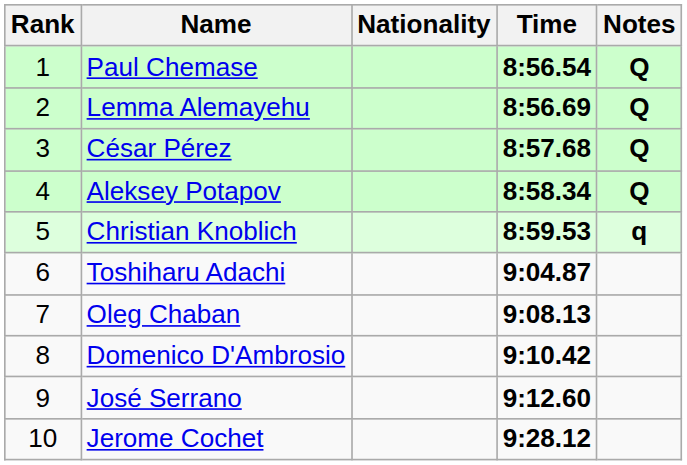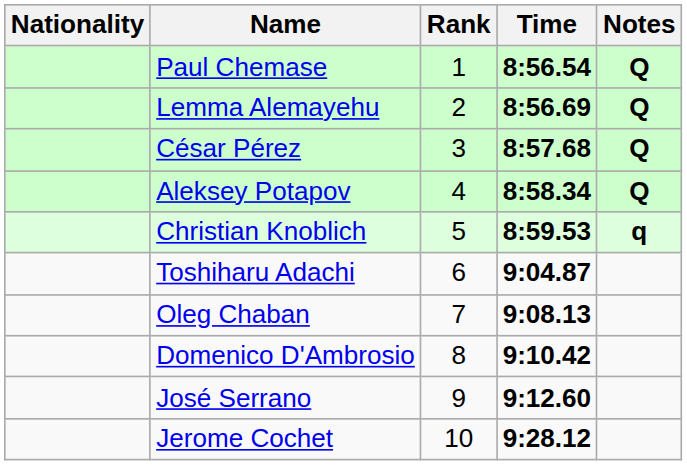columns swapped: Rank <-> Nationality
